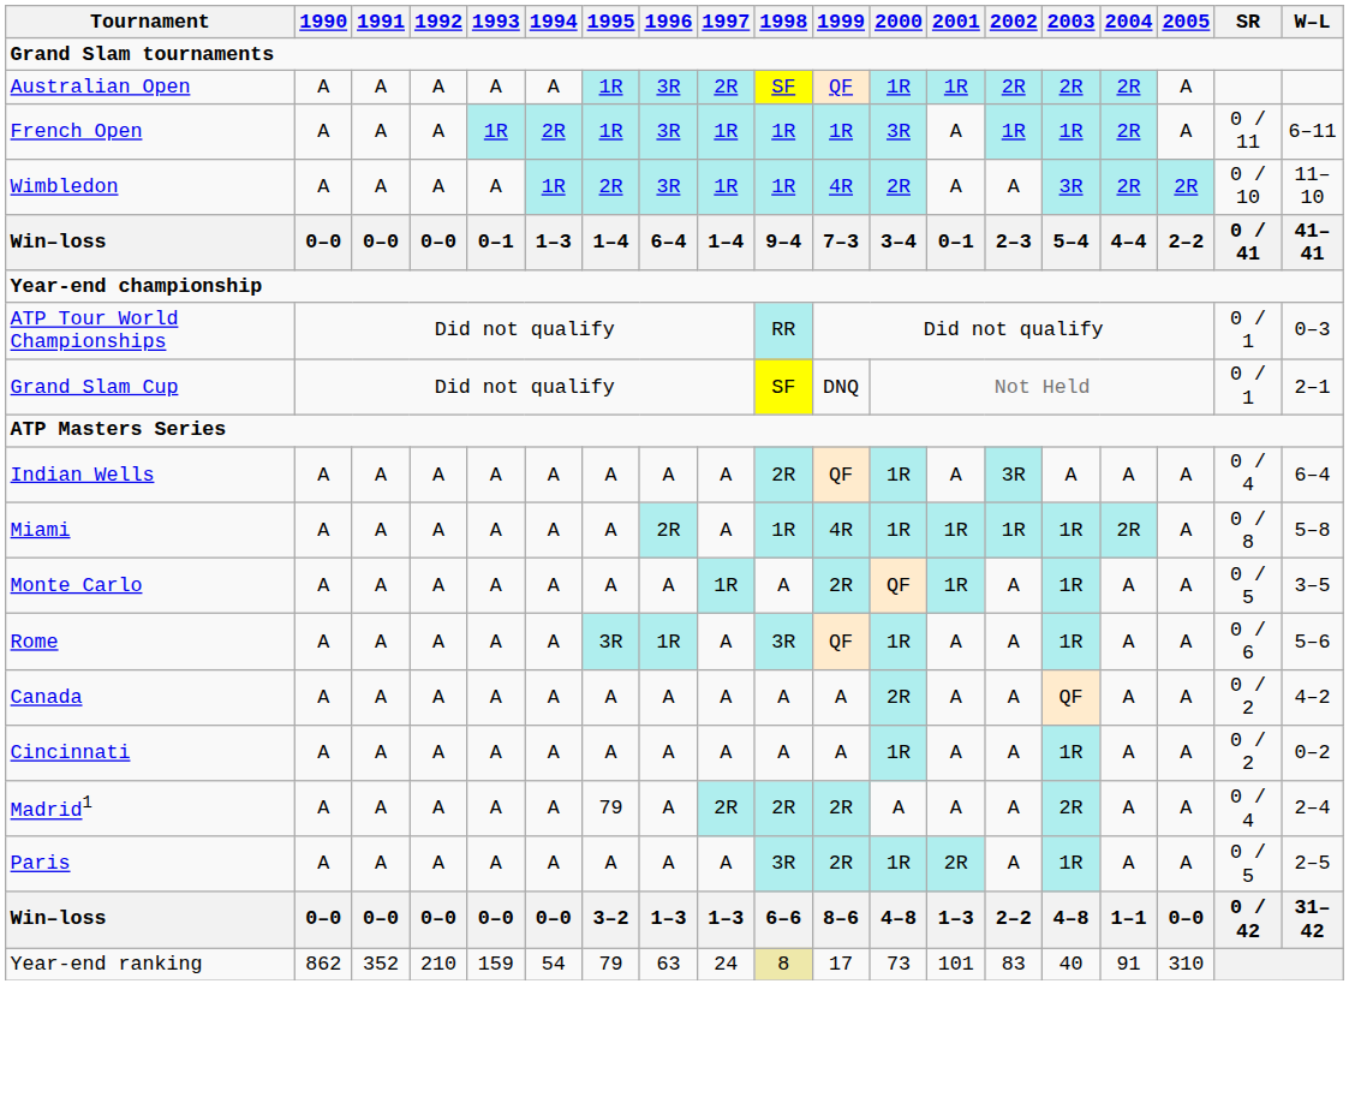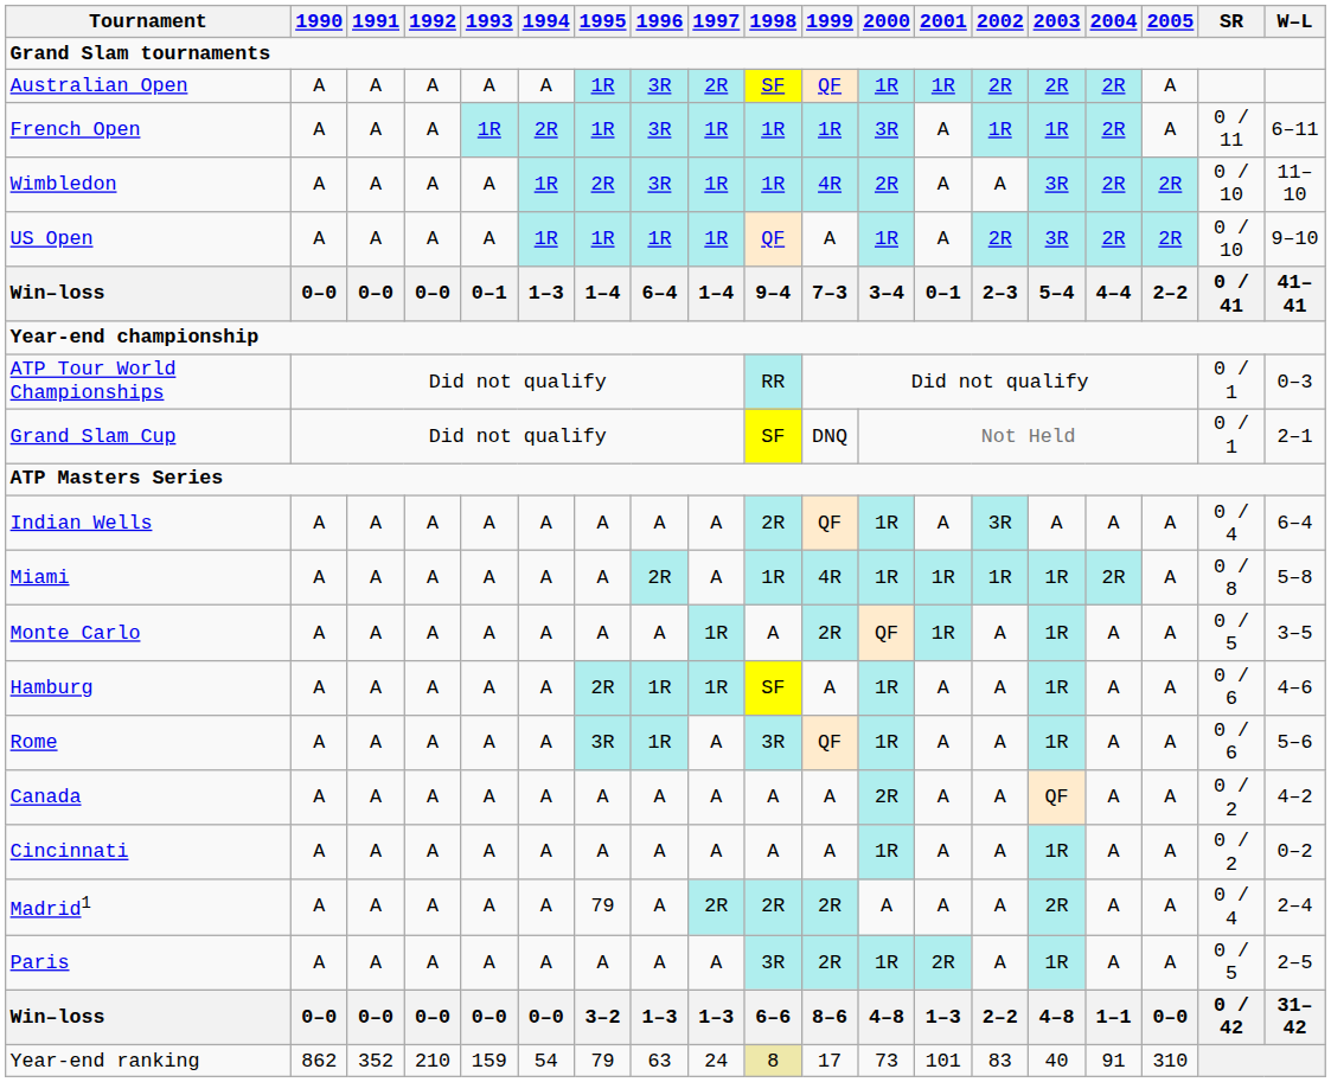+ row: US Open | A | A | A | A | 1R | 1R | 1R | 1R | QF | A | 1R | A | 2R | 3R | 2R | 2R | 0 / 10 | 9–10
+ row: Hamburg | A | A | A | A | A | 2R | 1R | 1R | SF | A | 1R | A | A | 1R | A | A | 0 / 6 | 4–6
